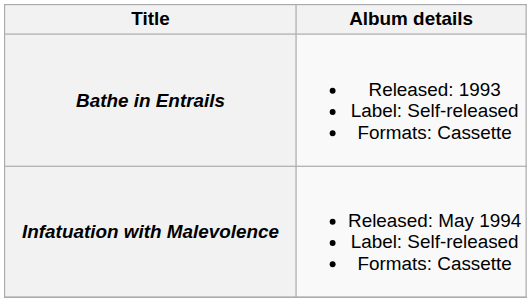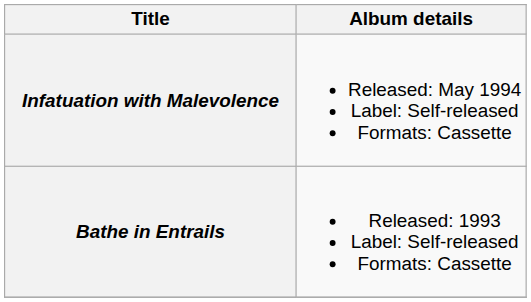rows swapped: Bathe in Entrails <-> Infatuation with Malevolence
